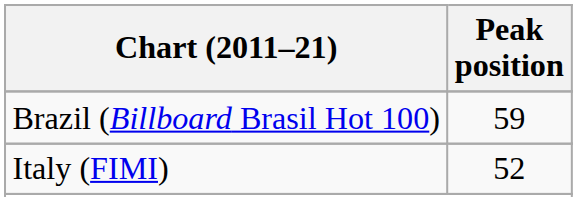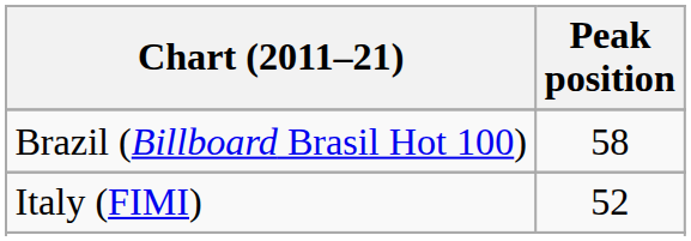Brazil (Billboard Brasil Hot 100) | Peak position: 59 -> 58
